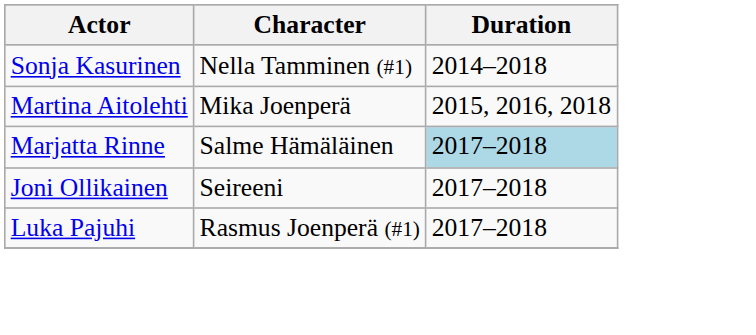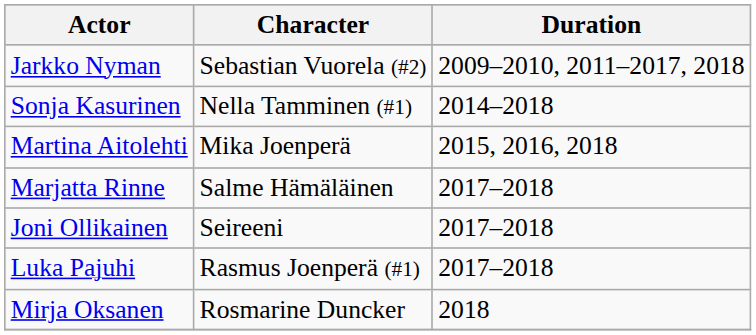+ row: Jarkko Nyman | Sebastian Vuorela (#2) | 2009–2010, 2011–2017, 2018
Marjatta Rinne | Duration: lightblue background -> no background
+ row: Mirja Oksanen | Rosmarine Duncker | 2018
